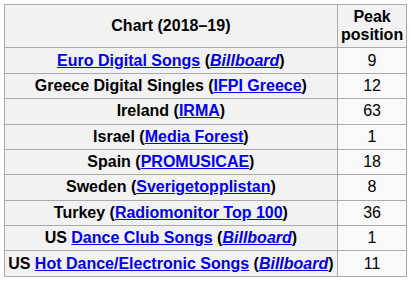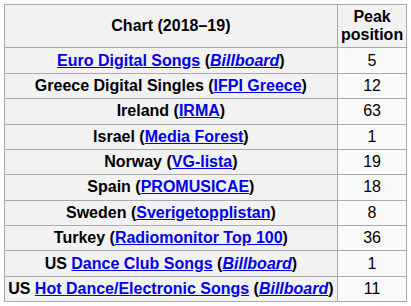Euro Digital Songs (Billboard) | Peak position: 9 -> 5
+ row: Norway (VG-lista) | 19
